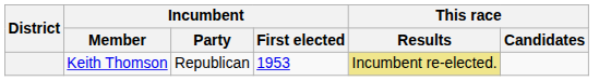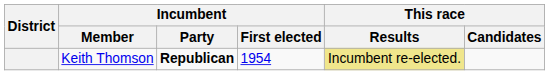Keith Thomson | Incumbent / Party: normal -> bold
Keith Thomson | Incumbent / First elected: 1953 -> 1954
